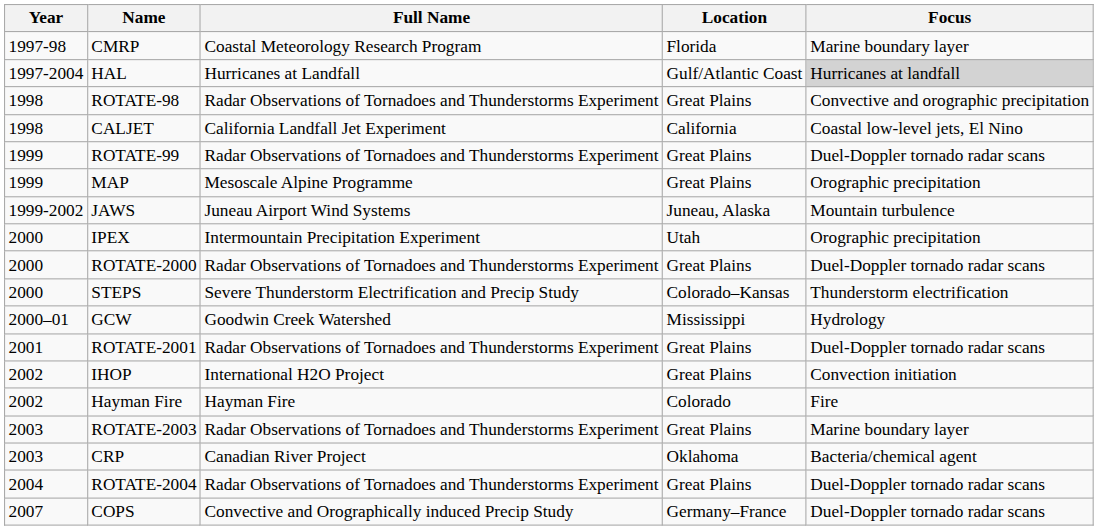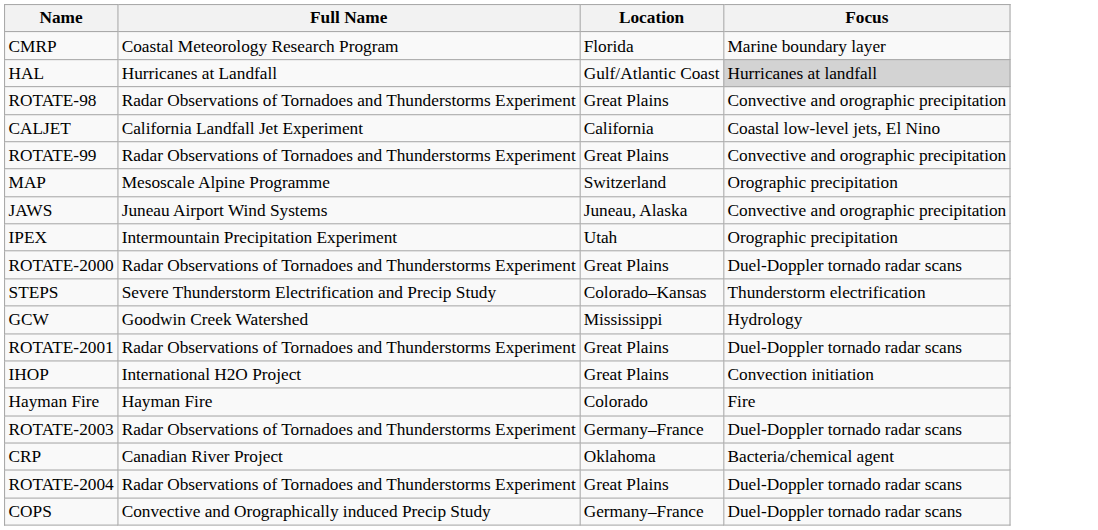- column: Year | 1997-98 | 1997-2004 | 1998 | 1998 | 1999 | 1999 | 1999-2002 | 2000 | 2000 | 2000 | 2000–01 | 2001 | 2002 | 2002 | 2003 | 2003 | 2004 | 2007
ROTATE-99 | Focus: Duel-Doppler tornado radar scans -> Convective and orographic precipitation
MAP | Location: Great Plains -> Switzerland
JAWS | Focus: Mountain turbulence -> Convective and orographic precipitation
ROTATE-2003 | Location: Great Plains -> Germany–France
ROTATE-2003 | Focus: Marine boundary layer -> Duel-Doppler tornado radar scans
